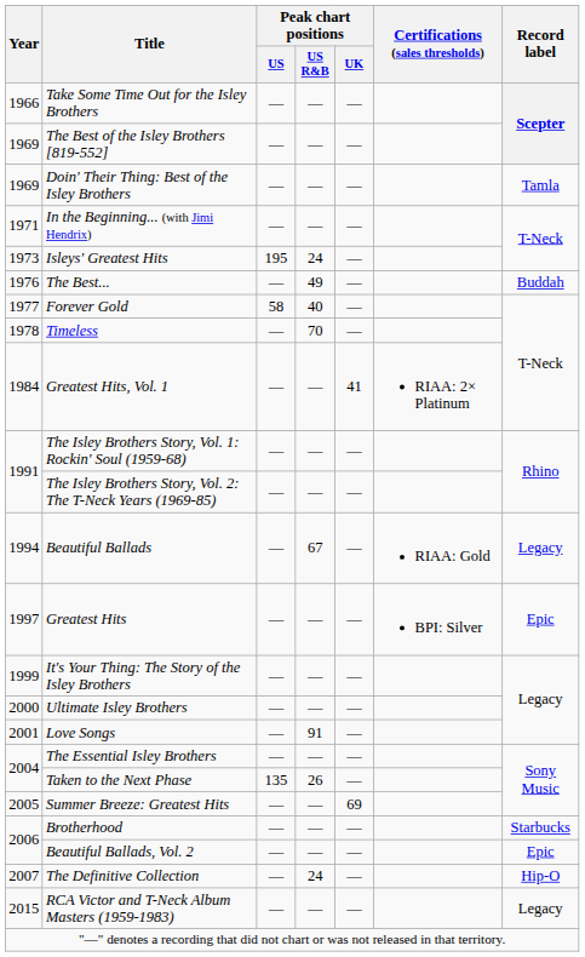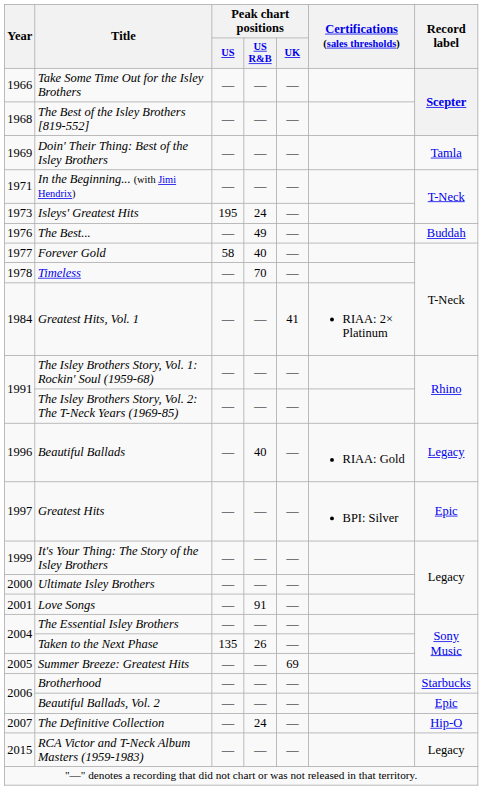The Best of the Isley Brothers [819-552] | Year: 1969 -> 1968
Beautiful Ballads | Year: 1994 -> 1996
Beautiful Ballads | Peak chart positions / US R&B: 67 -> 40
